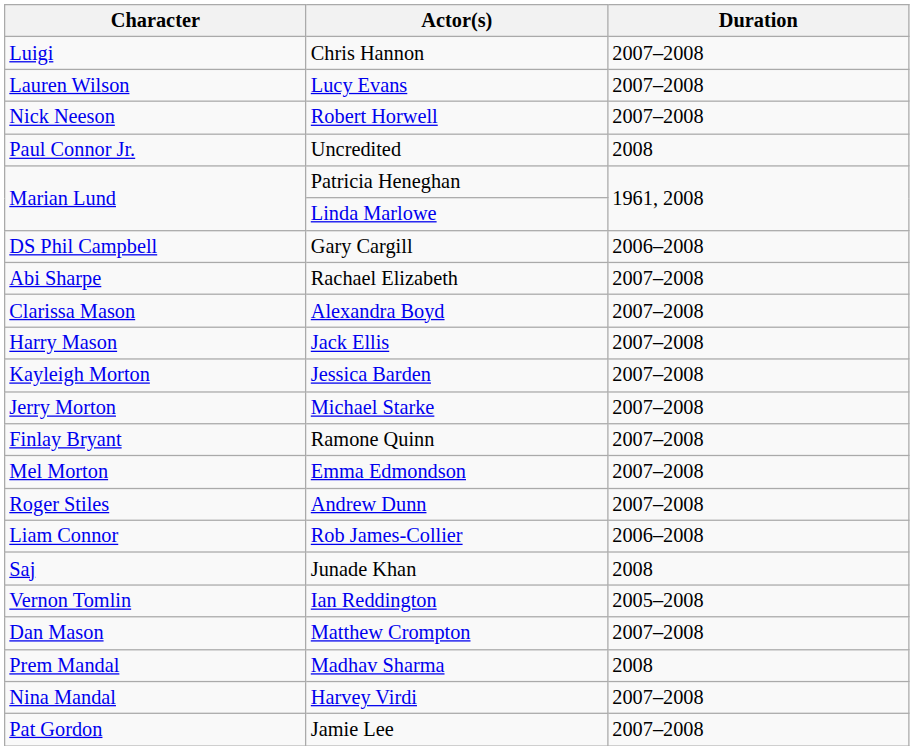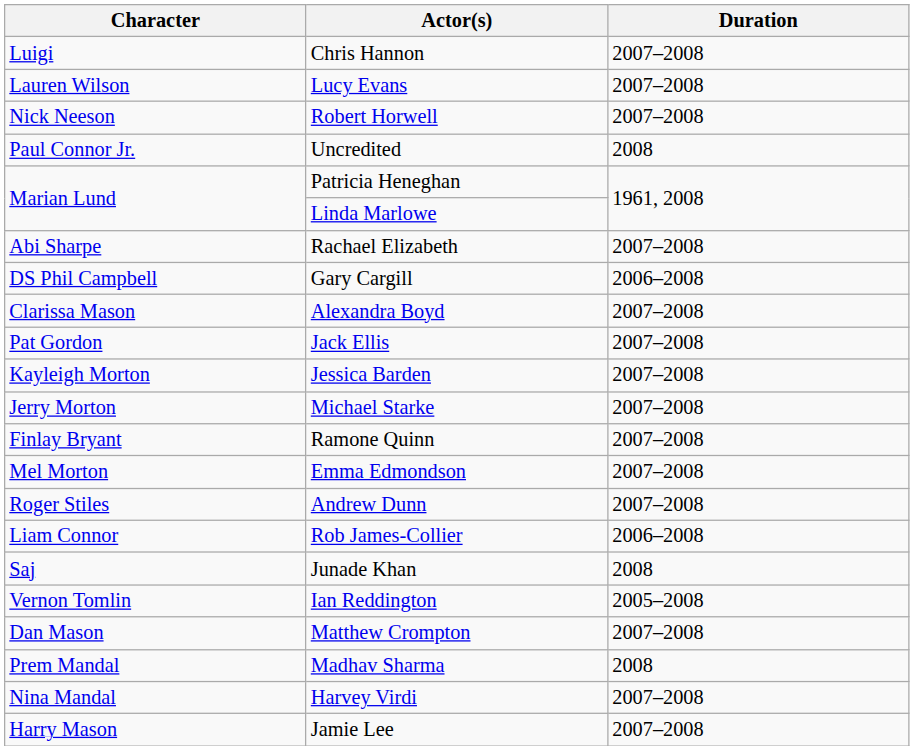rows swapped: Gary Cargill <-> Rachael Elizabeth
Jack Ellis | Character: Harry Mason -> Pat Gordon
Jamie Lee | Character: Pat Gordon -> Harry Mason
